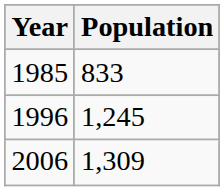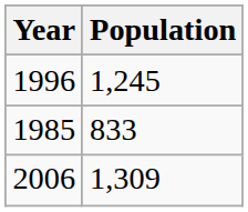rows swapped: 1985 <-> 1996
